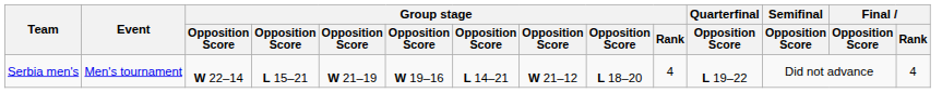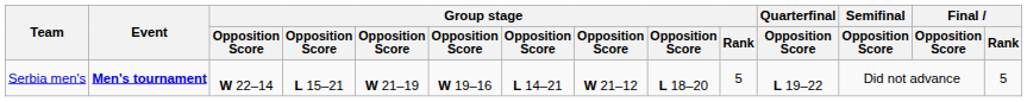Serbia men's | Event: normal -> bold
Serbia men's | Group stage / Rank: 4 -> 5
Serbia men's | Final / Rank: 4 -> 5
